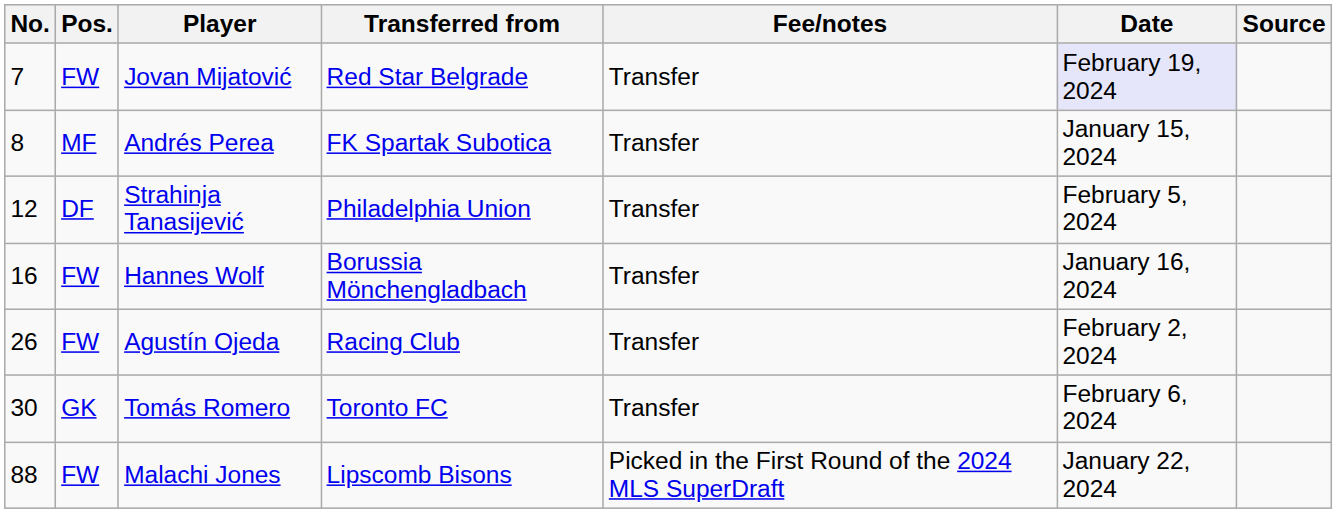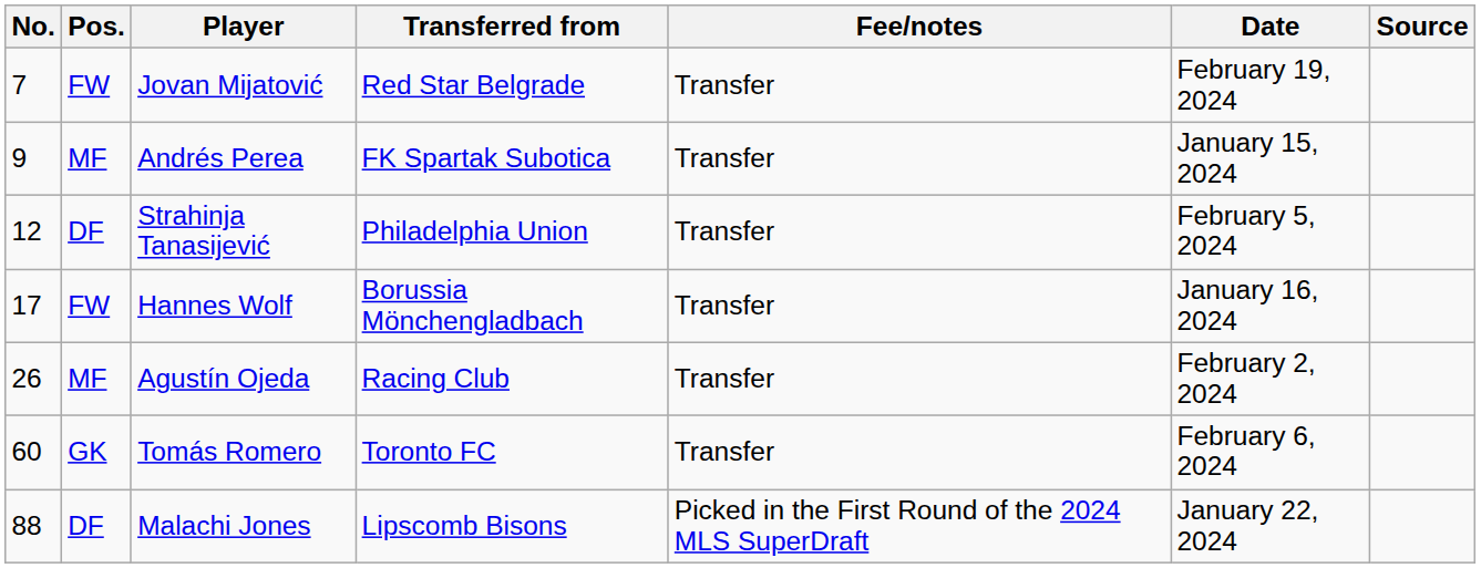Jovan Mijatović | Date: lavender background -> no background
Andrés Perea | No.: 8 -> 9
Hannes Wolf | No.: 16 -> 17
Agustín Ojeda | Pos.: FW -> MF
Tomás Romero | No.: 30 -> 60
Malachi Jones | Pos.: FW -> DF
